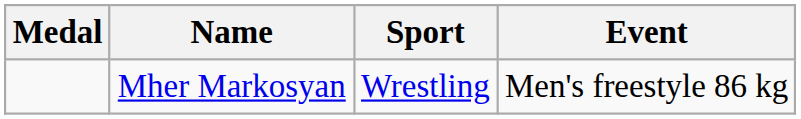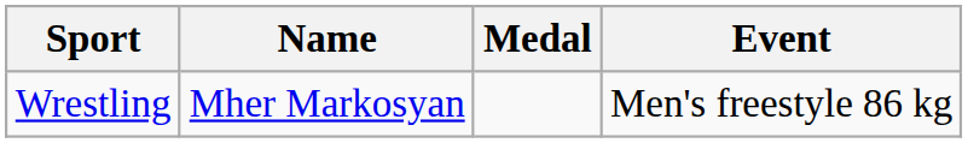columns swapped: Medal <-> Sport
